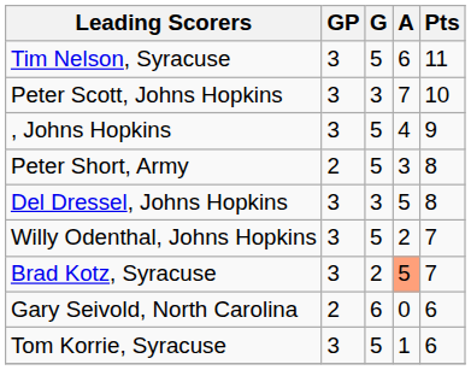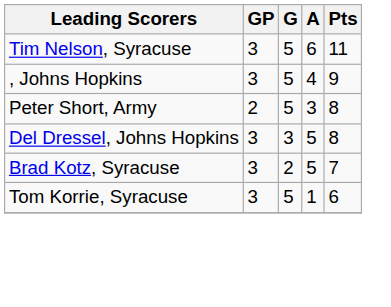- row: Peter Scott, Johns Hopkins | 3 | 3 | 7 | 10
- row: Willy Odenthal, Johns Hopkins | 3 | 5 | 2 | 7
Brad Kotz, Syracuse | A: lightsalmon background -> no background
- row: Gary Seivold, North Carolina | 2 | 6 | 0 | 6
